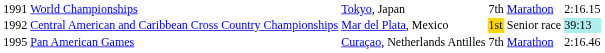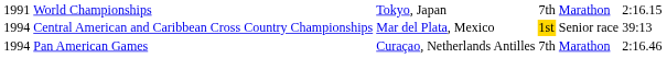Central American and Caribbean Cross Country Championships | column 1: 1992 -> 1994
Central American and Caribbean Cross Country Championships | column 6: paleturquoise background -> no background
Pan American Games | column 1: 1995 -> 1994
